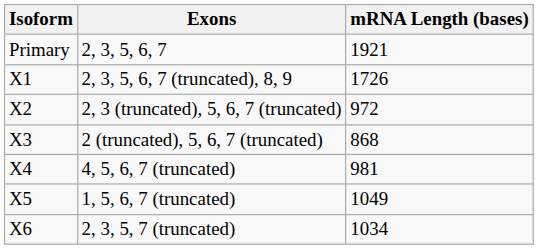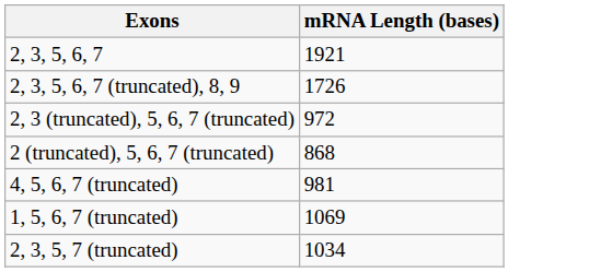- column: Isoform | Primary | X1 | X2 | X3 | X4 | X5 | X6
1, 5, 6, 7 (truncated) | mRNA Length (bases): 1049 -> 1069
